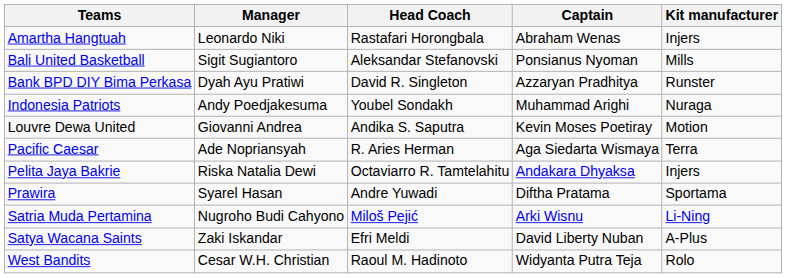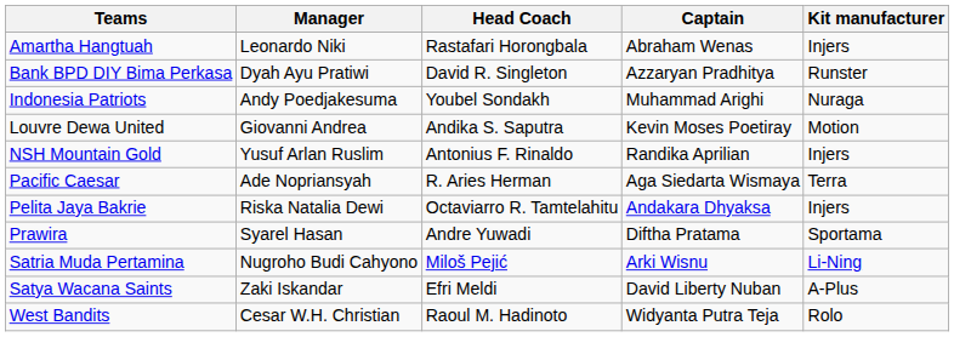- row: Bali United Basketball | Sigit Sugiantoro | Aleksandar Stefanovski | Ponsianus Nyoman | Mills
+ row: NSH Mountain Gold | Yusuf Arlan Ruslim | Antonius F. Rinaldo | Randika Aprilian | Injers
